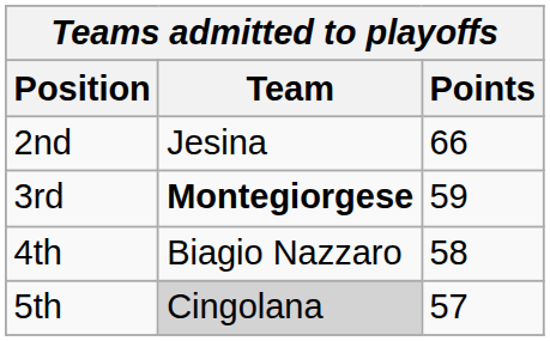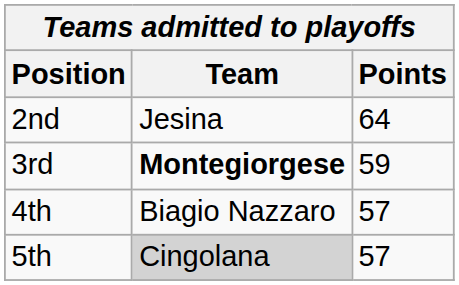2nd | Points: 66 -> 64
4th | Points: 58 -> 57
